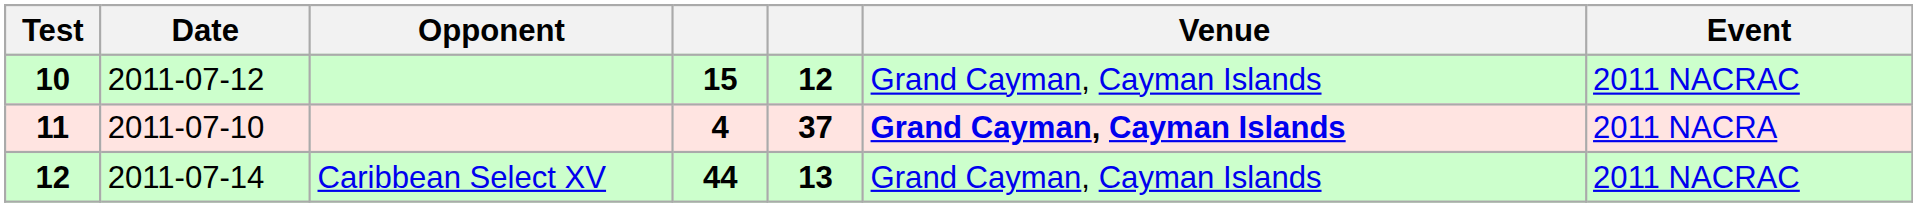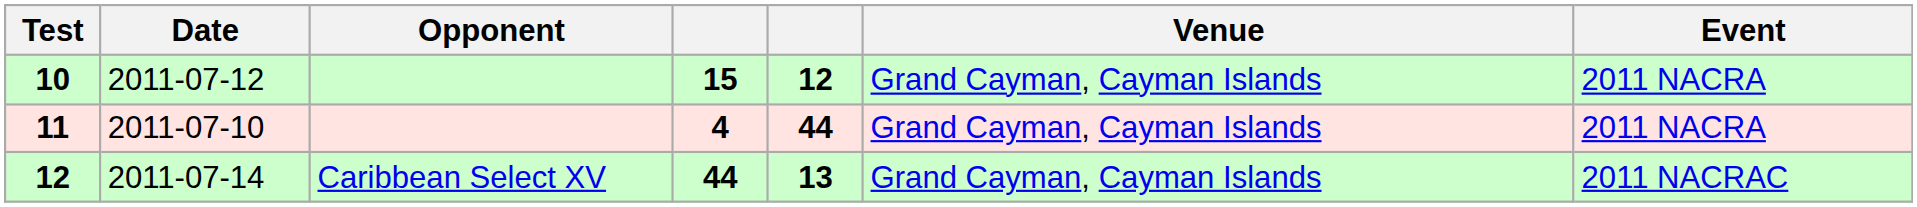10 | Event: 2011 NACRAC -> 2011 NACRA
11 | column 5: 37 -> 44
11 | Venue: bold -> normal
